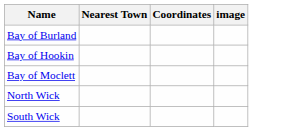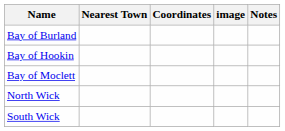+ column: Notes
